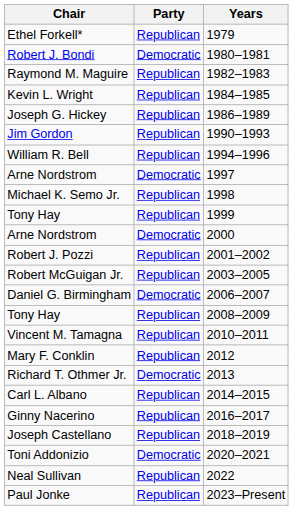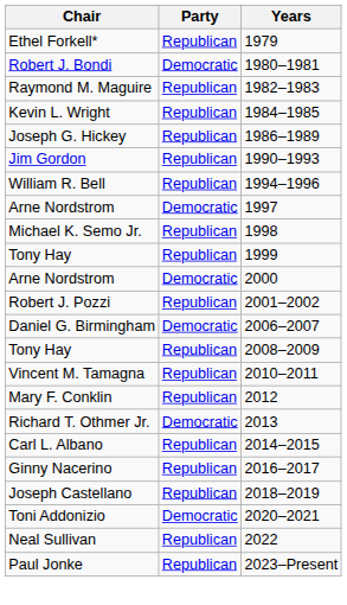- row: Robert McGuigan Jr. | Republican | 2003–2005
